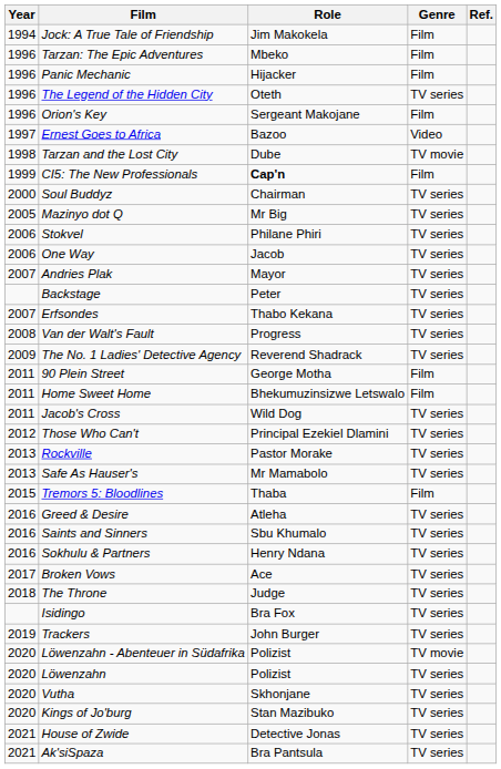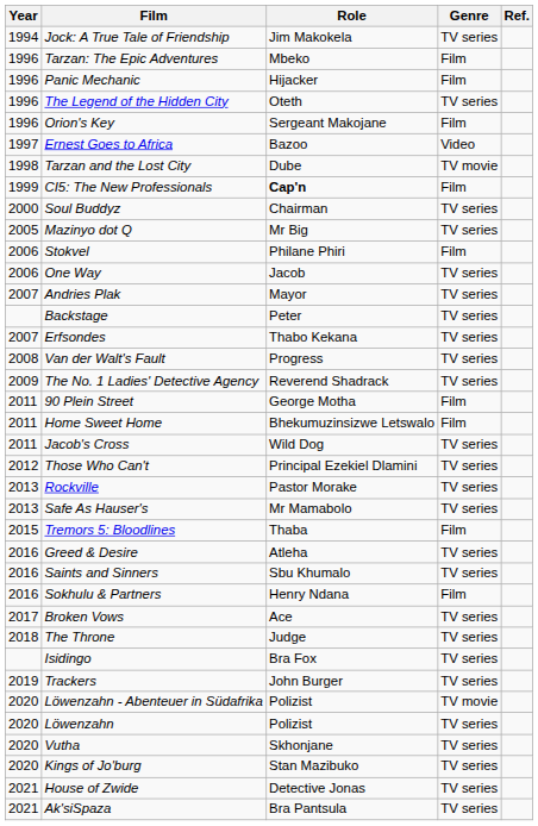Jock: A True Tale of Friendship | Genre: Film -> TV series
Stokvel | Genre: TV series -> Film
Sokhulu & Partners | Genre: TV series -> Film
